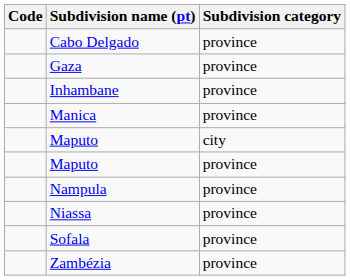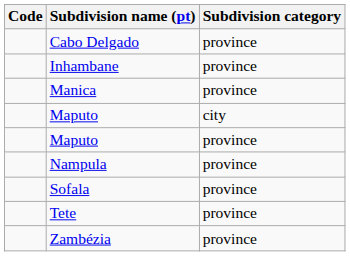- row: Gaza | province
- row: Niassa | province
+ row: Tete | province
